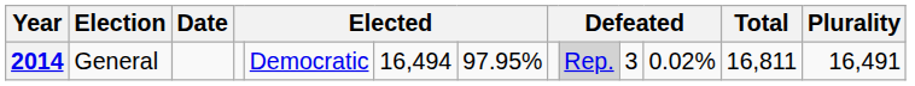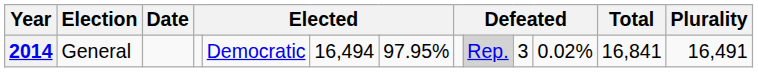2014 | Total: 16,811 -> 16,841
